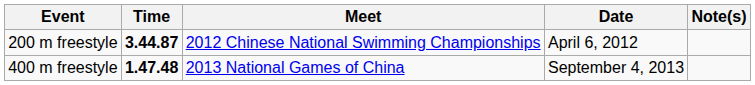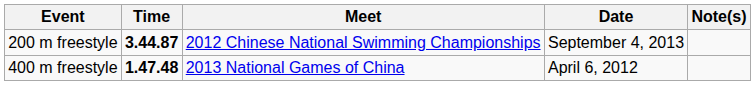200 m freestyle | Date: April 6, 2012 -> September 4, 2013
400 m freestyle | Date: September 4, 2013 -> April 6, 2012
